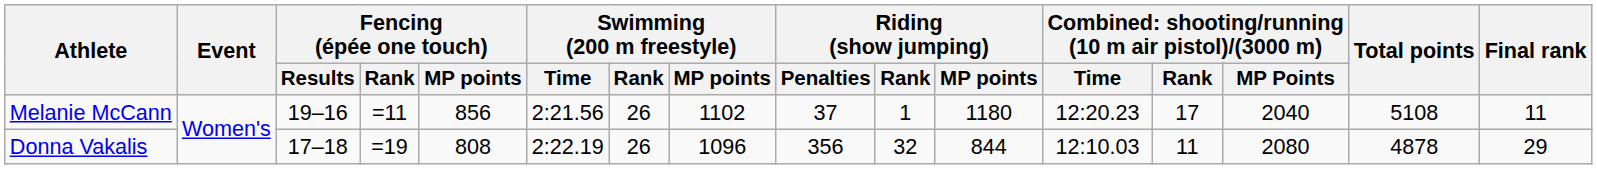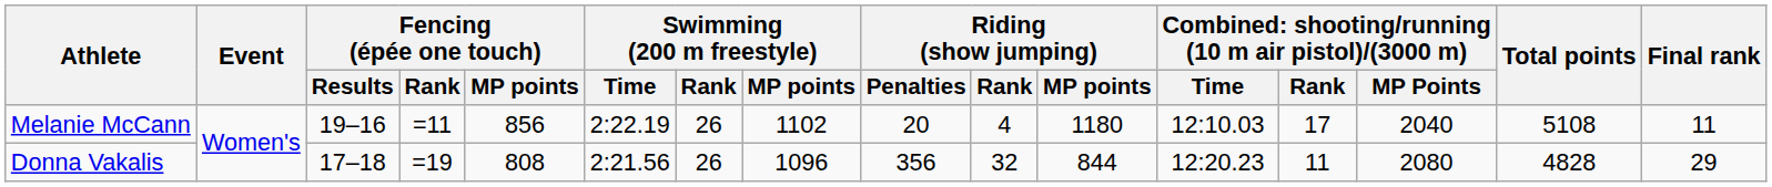Melanie McCann | Swimming (200 m freestyle) / Time: 2:21.56 -> 2:22.19
Melanie McCann | Riding (show jumping) / Penalties: 37 -> 20
Melanie McCann | Riding (show jumping) / Rank: 1 -> 4
Melanie McCann | column 12: 12:20.23 -> 12:10.03
Donna Vakalis | Swimming (200 m freestyle) / Time: 2:22.19 -> 2:21.56
Donna Vakalis | column 12: 12:10.03 -> 12:20.23
Donna Vakalis | Total points: 4878 -> 4828
